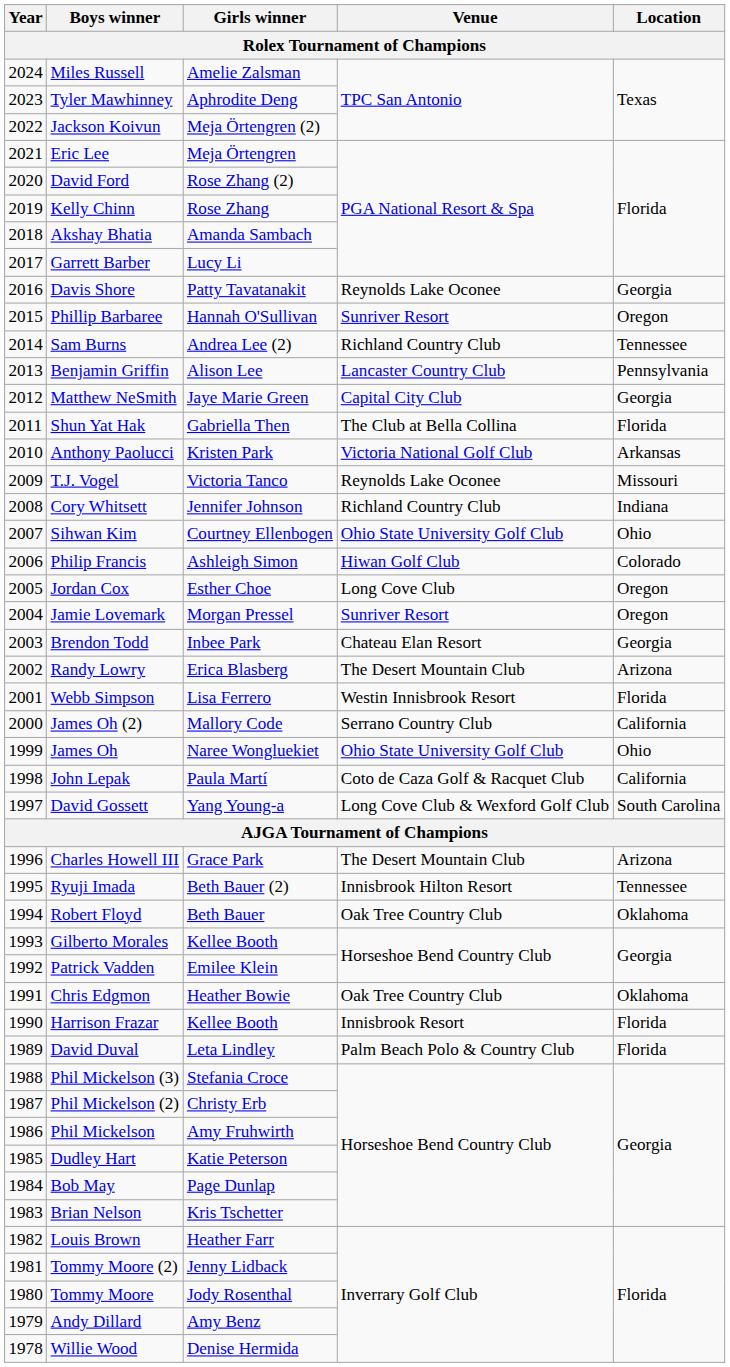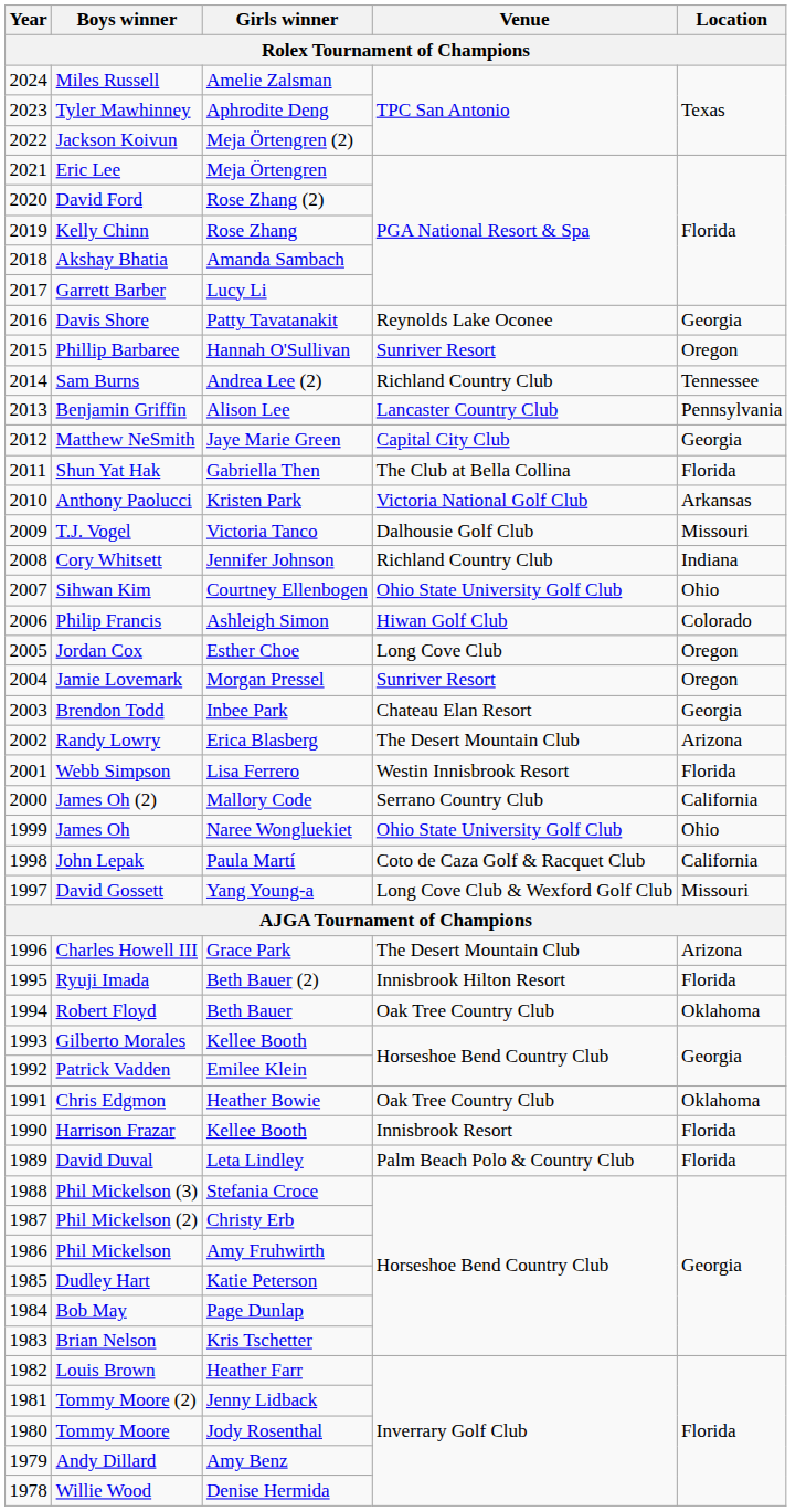T.J. Vogel | Venue: Reynolds Lake Oconee -> Dalhousie Golf Club
David Gossett | Location: South Carolina -> Missouri
Ryuji Imada | Location: Tennessee -> Florida
